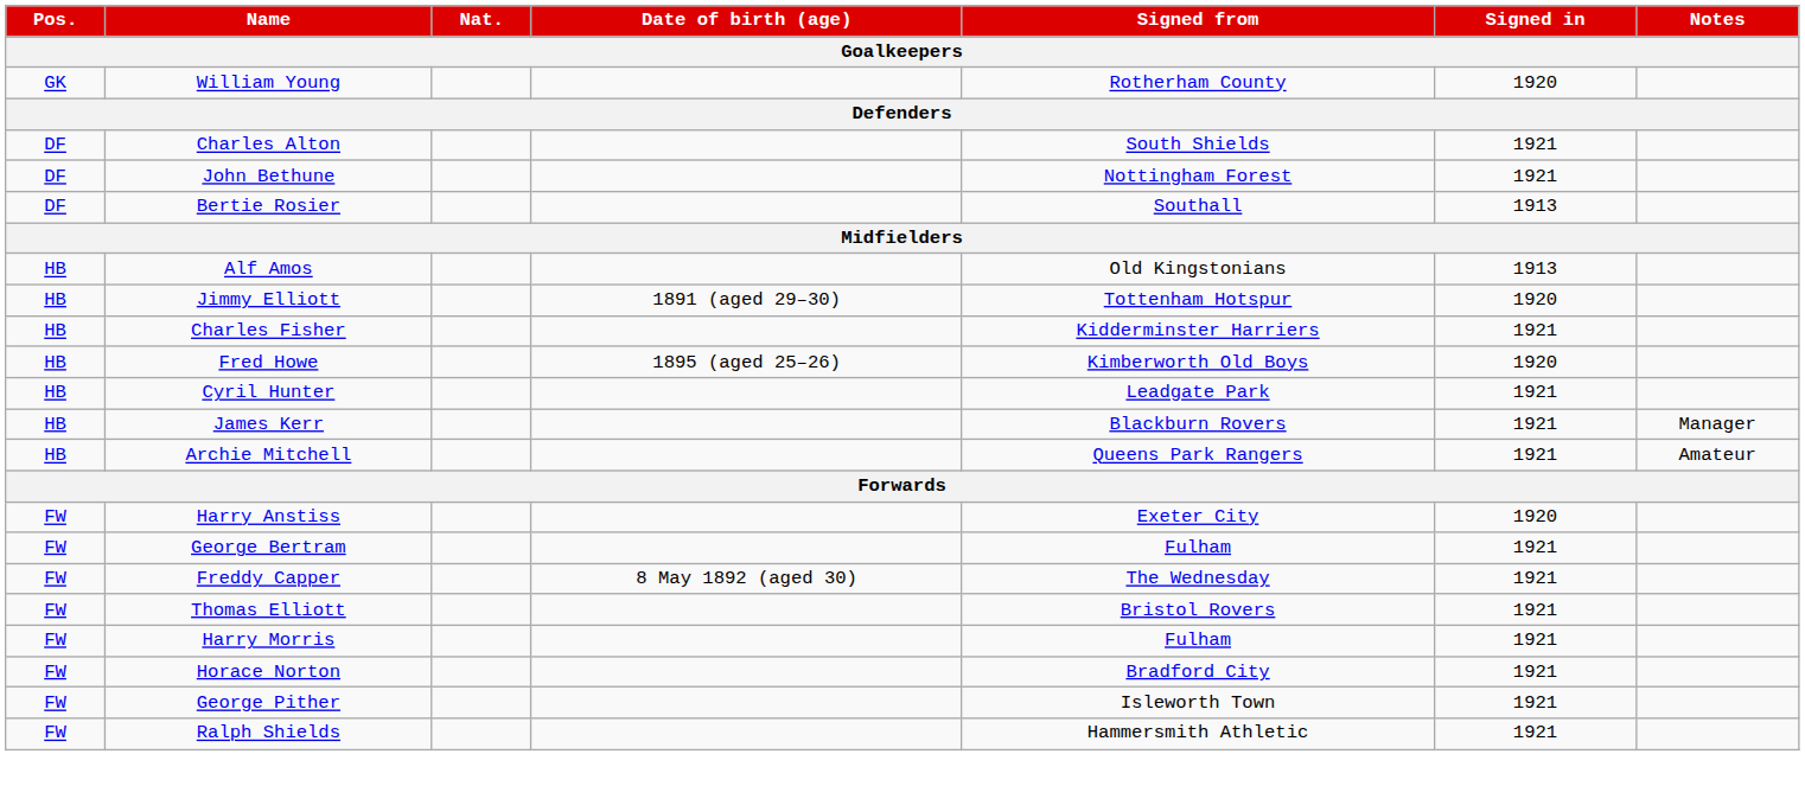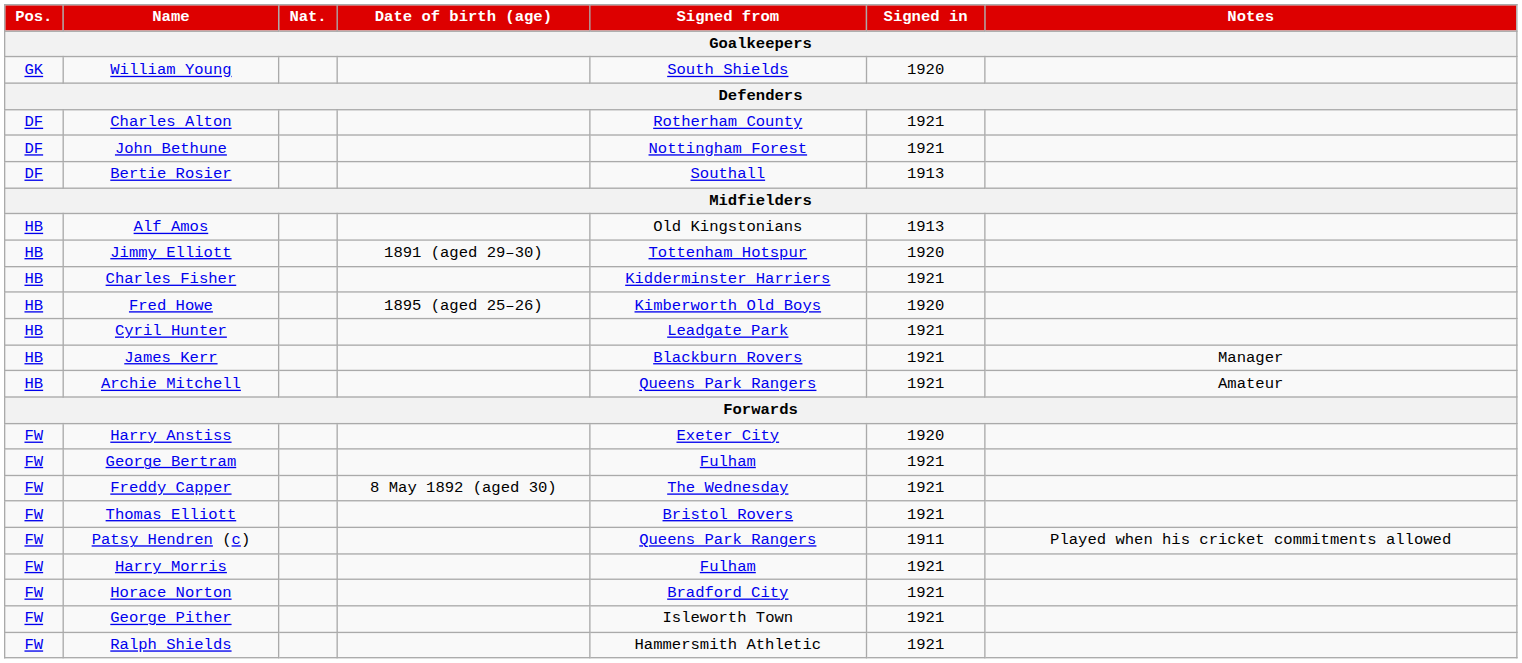William Young | Signed from: Rotherham County -> South Shields
Charles Alton | Signed from: South Shields -> Rotherham County
+ row: FW | Patsy Hendren (c) | Queens Park Rangers | 1911 | Played when his cricket commitments allowed
